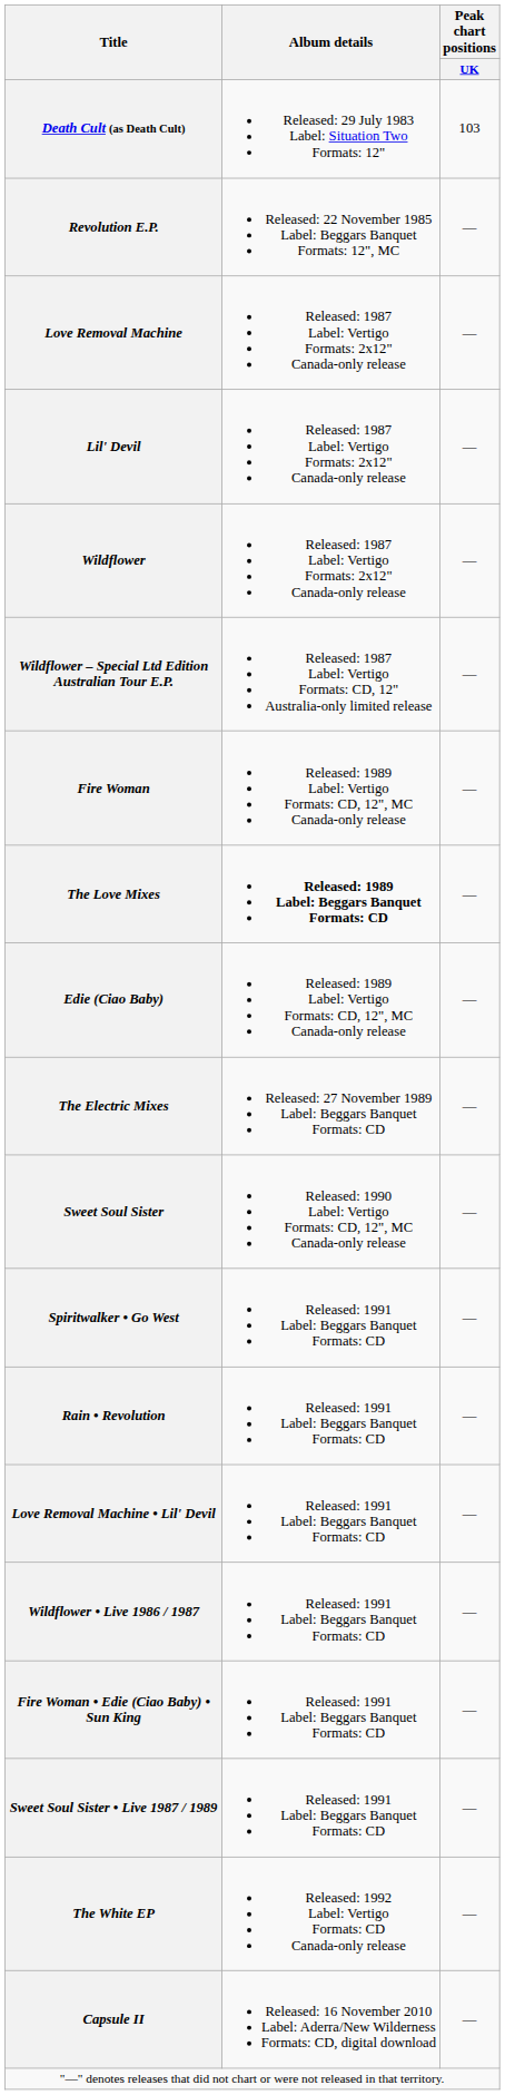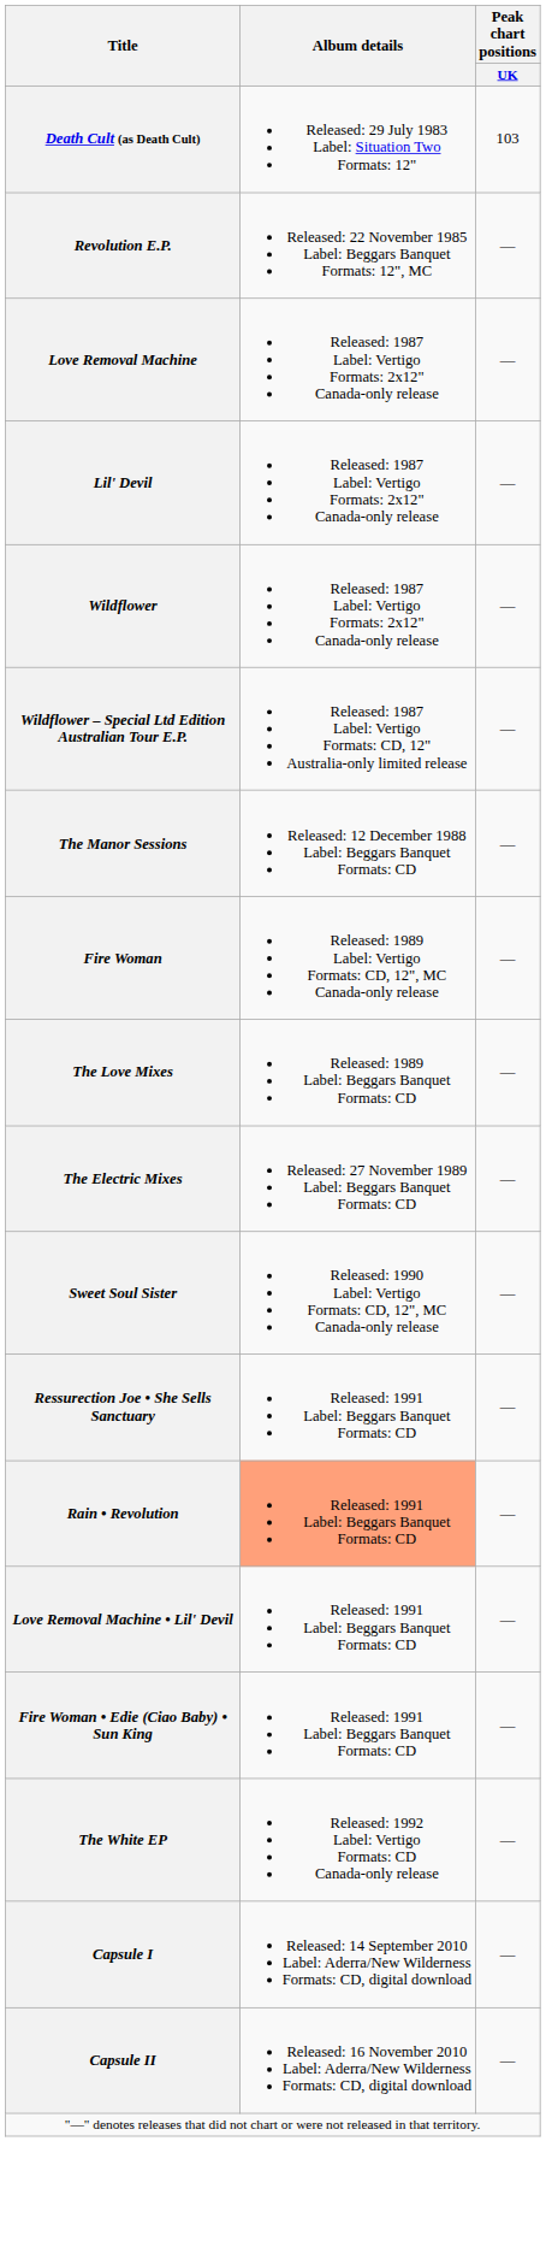+ row: The Manor Sessions | Released: 12 December 1988 Label: Beggars Banquet Formats: CD | —
The Love Mixes | Album details: bold -> normal
- row: Edie (Ciao Baby) | Released: 1989 Label: Vertigo Formats: CD, 12", MC Canada-only release | —
- row: Spiritwalker • Go West | Released: 1991 Label: Beggars Banquet Formats: CD | —
+ row: Ressurection Joe • She Sells Sanctuary | Released: 1991 Label: Beggars Banquet Formats: CD | —
Rain • Revolution | Album details: no background -> lightsalmon background
- row: Wildflower • Live 1986 / 1987 | Released: 1991 Label: Beggars Banquet Formats: CD | —
- row: Sweet Soul Sister • Live 1987 / 1989 | Released: 1991 Label: Beggars Banquet Formats: CD | —
+ row: Capsule I | Released: 14 September 2010 Label: Aderra/New Wilderness Formats: CD, digital download | —
